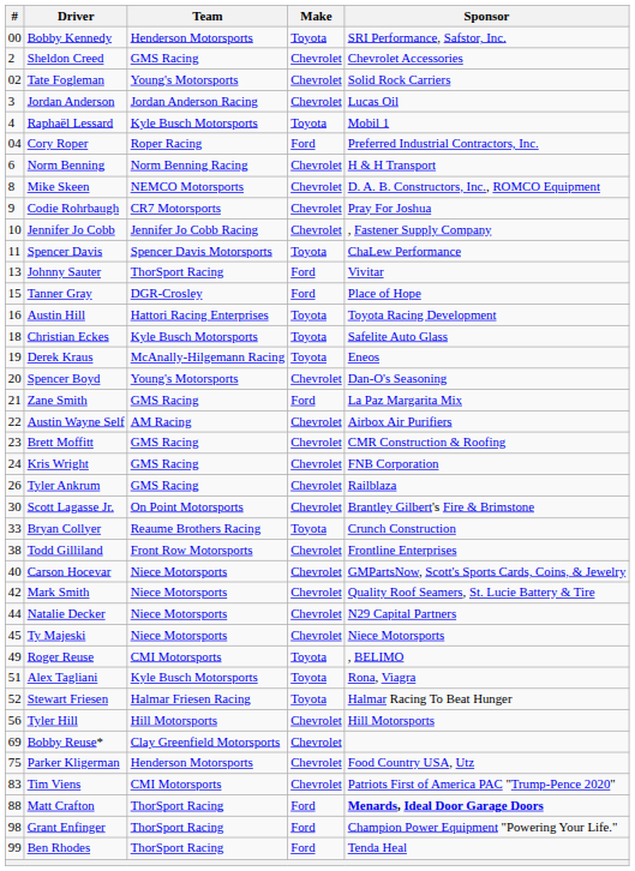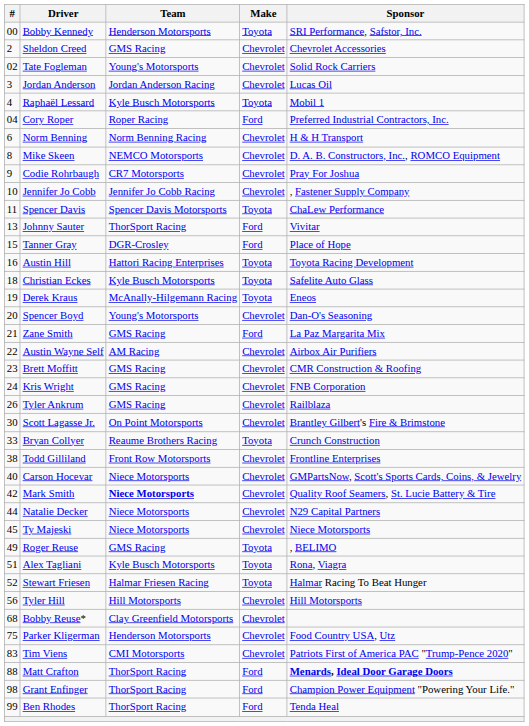Mark Smith | Team: normal -> bold
Roger Reuse | Team: CMI Motorsports -> GMS Racing
Bobby Reuse* | #: 69 -> 68
